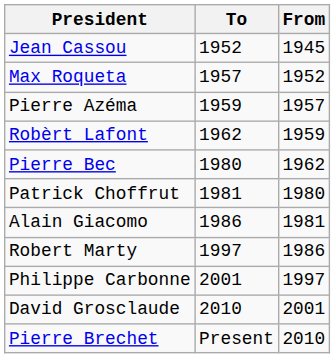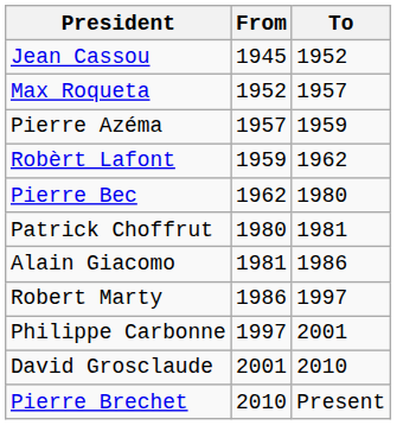columns swapped: From <-> To
